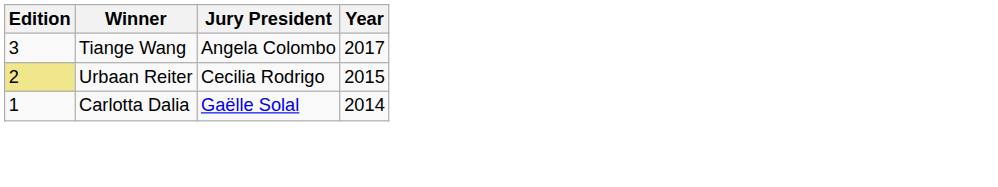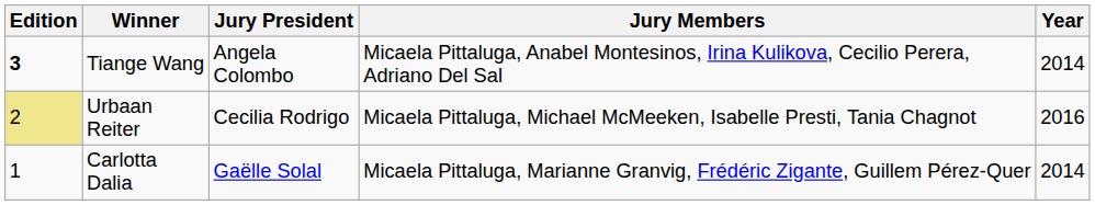+ column: Jury Members | Micaela Pittaluga, Anabel Montesinos, Irina Kulikova, Cecilio Perera, Adriano Del Sal | Micaela Pittaluga, Michael McMeeken, Isabelle Presti, Tania Chagnot | Micaela Pittaluga, Marianne Granvig, Frédéric Zigante, Guillem Pérez-Quer
Tiange Wang | Edition: normal -> bold
Tiange Wang | Year: 2017 -> 2014
Urbaan Reiter | Year: 2015 -> 2016
